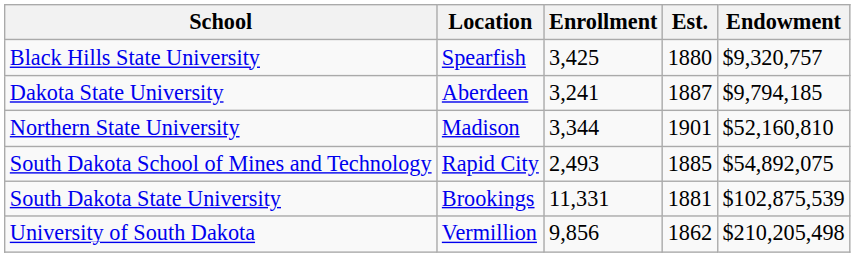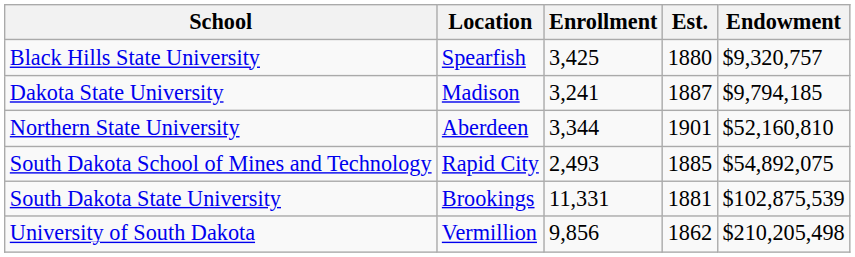Dakota State University | Location: Aberdeen -> Madison
Northern State University | Location: Madison -> Aberdeen
